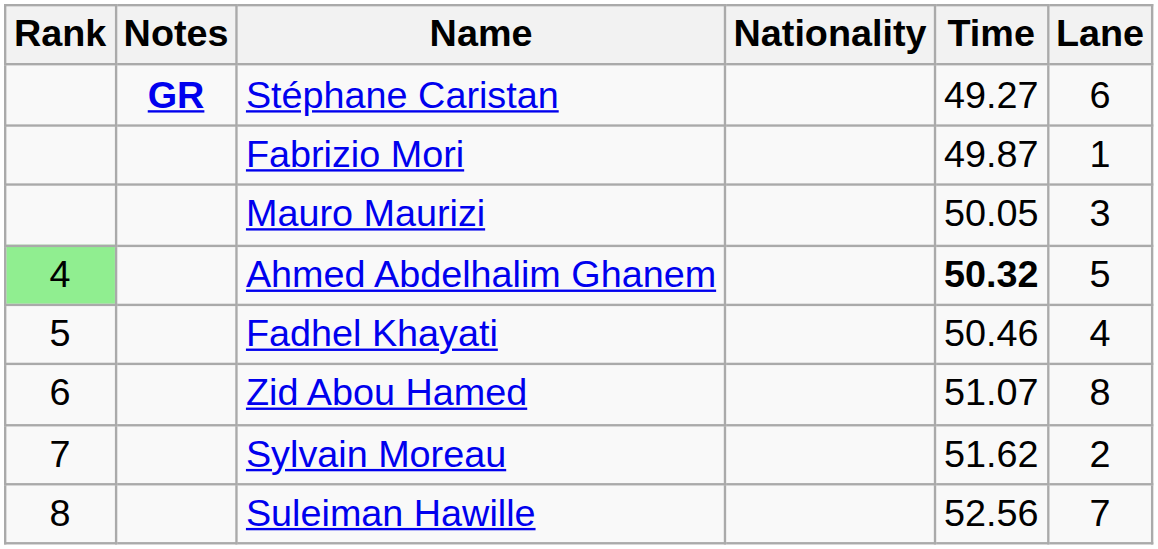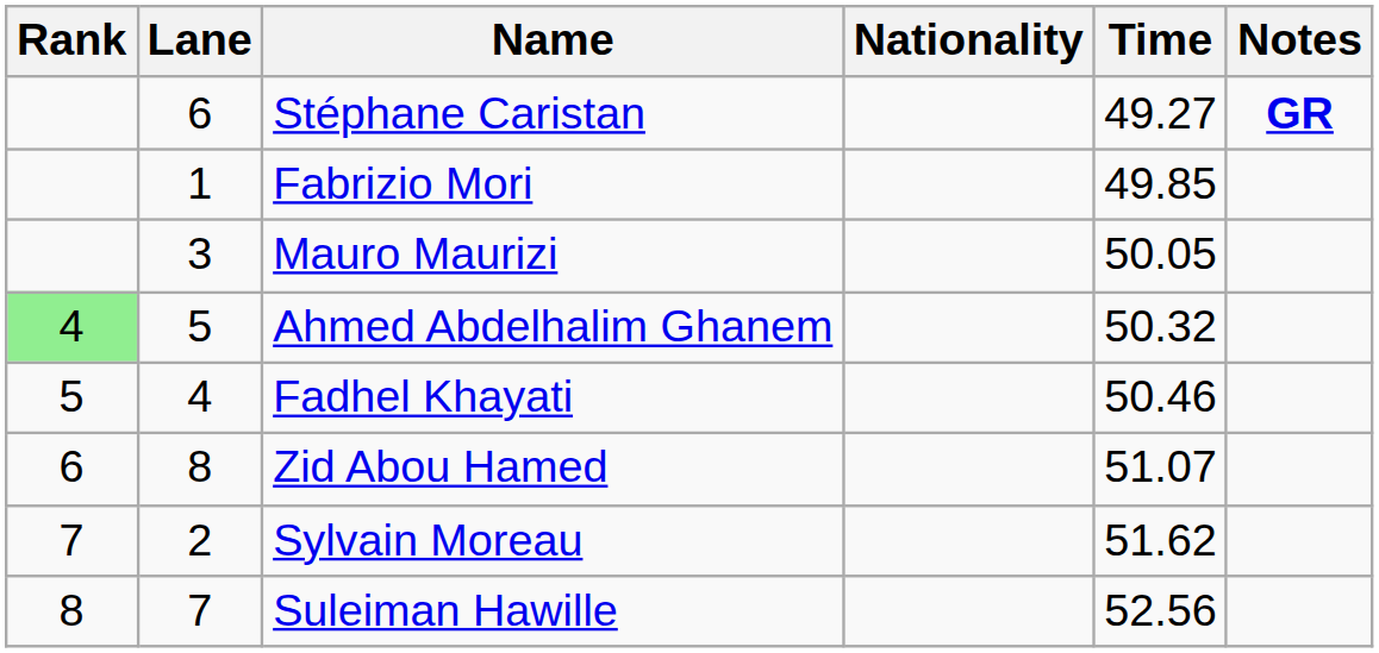columns swapped: Lane <-> Notes
Fabrizio Mori | Time: 49.87 -> 49.85
Ahmed Abdelhalim Ghanem | Time: bold -> normal
